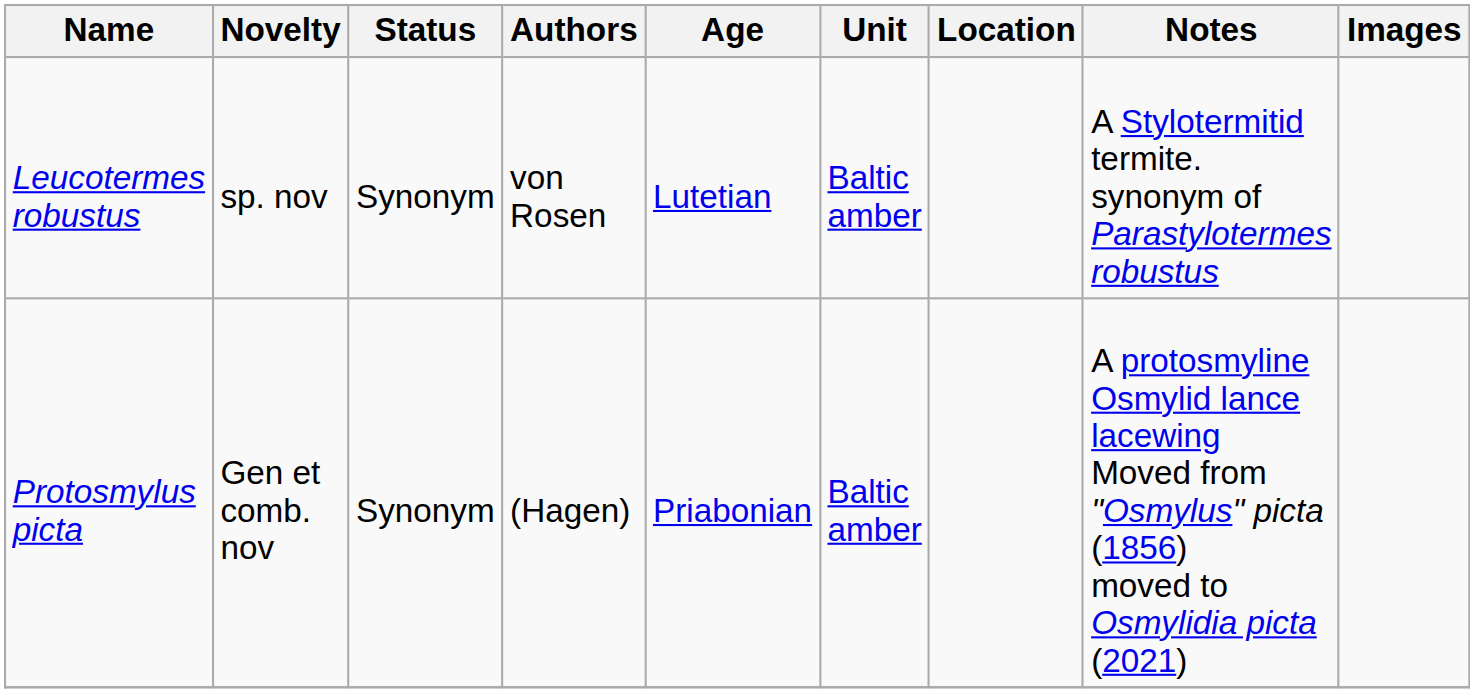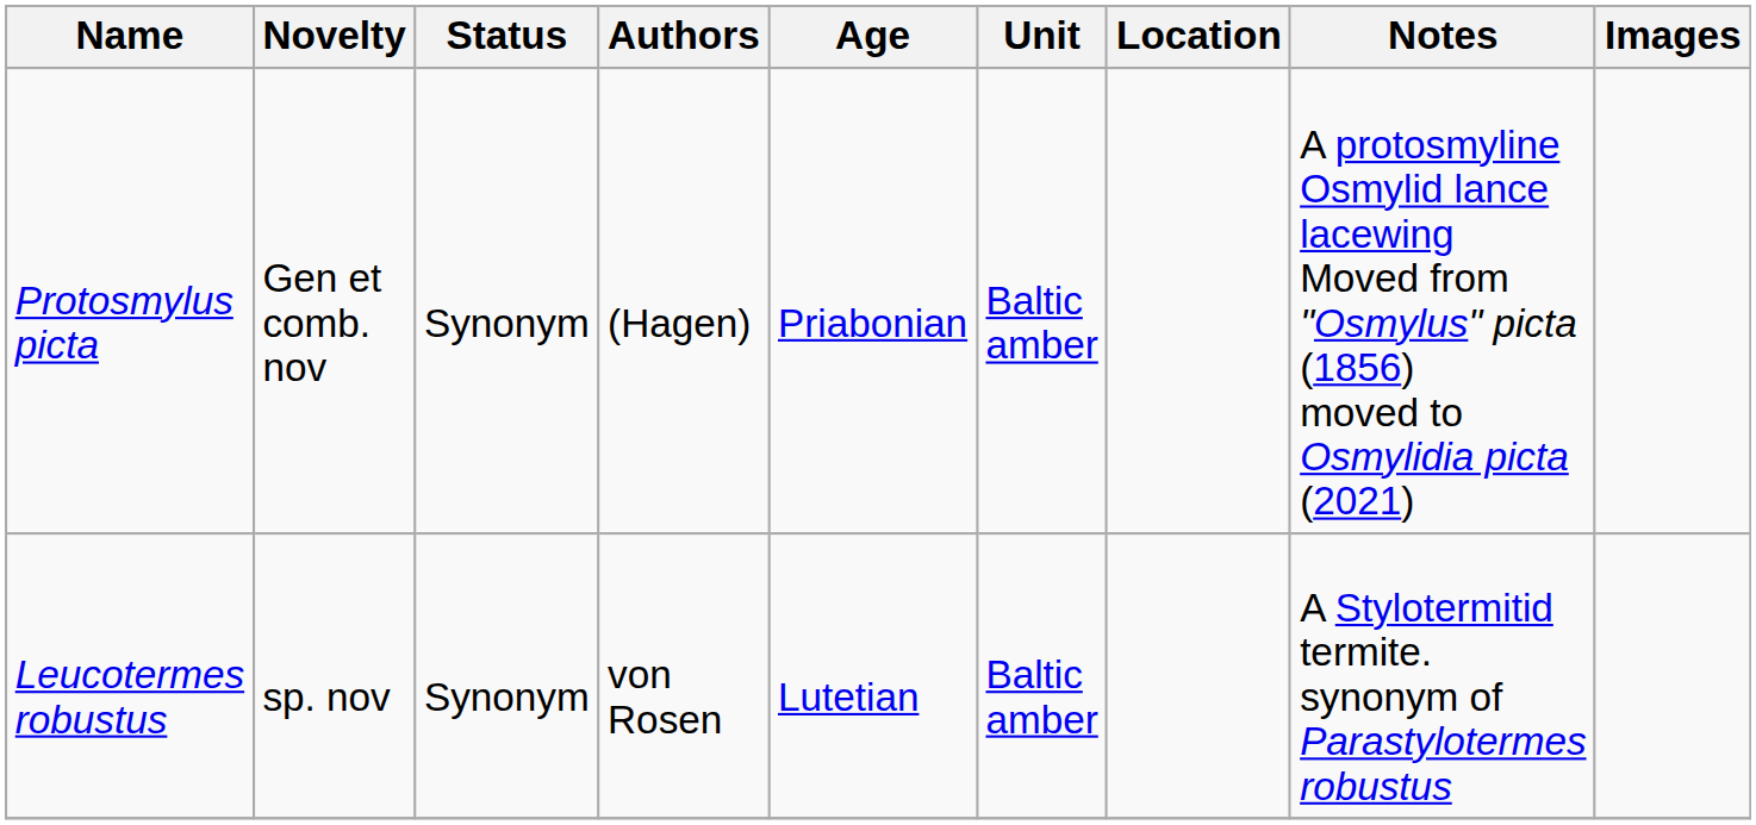rows swapped: Leucotermes robustus <-> Protosmylus picta
